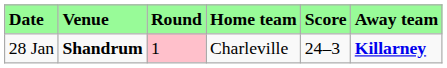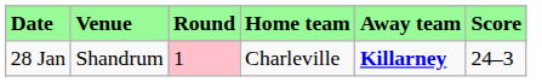columns swapped: Score <-> Away team
28 Jan | Venue: bold -> normal
